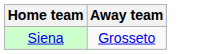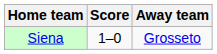+ column: Score | 1–0
